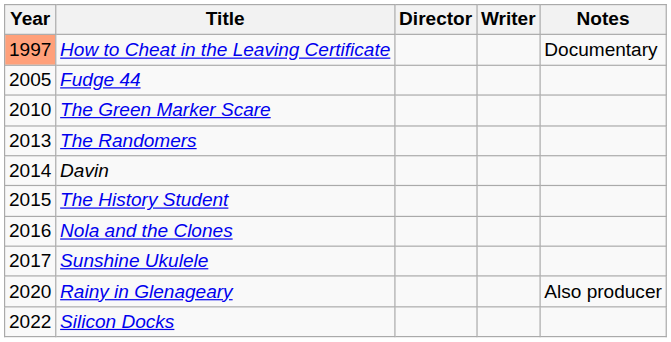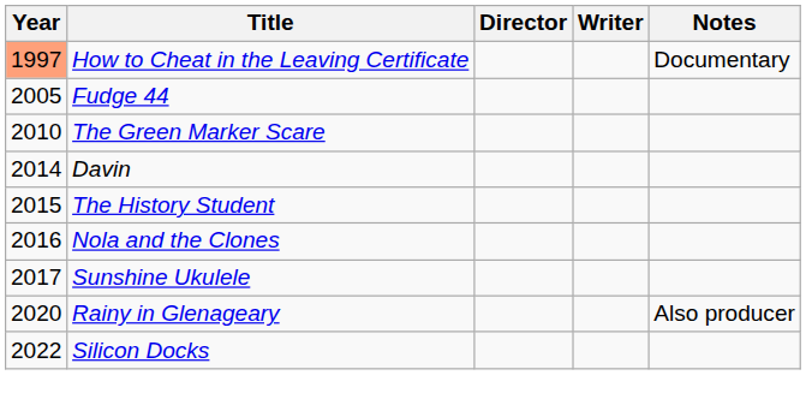- row: 2013 | The Randomers
